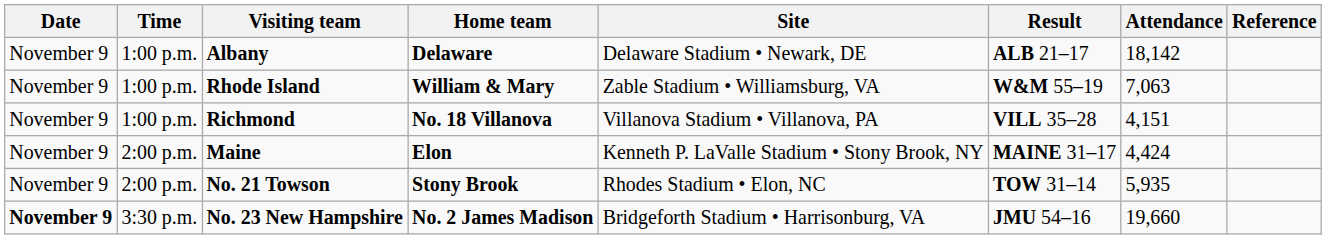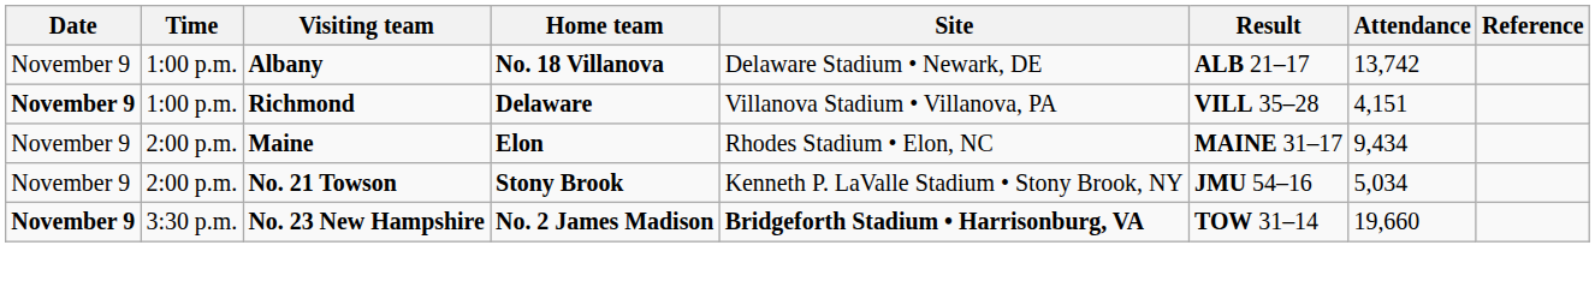Albany | Home team: Delaware -> No. 18 Villanova
Albany | Attendance: 18,142 -> 13,742
- row: November 9 | 1:00 p.m. | Rhode Island | William & Mary | Zable Stadium • Williamsburg, VA | W&M 55–19 | 7,063
Richmond | Date: normal -> bold
Richmond | Home team: No. 18 Villanova -> Delaware
Maine | Site: Kenneth P. LaValle Stadium • Stony Brook, NY -> Rhodes Stadium • Elon, NC
Maine | Attendance: 4,424 -> 9,434
No. 21 Towson | Site: Rhodes Stadium • Elon, NC -> Kenneth P. LaValle Stadium • Stony Brook, NY
No. 21 Towson | Result: TOW 31–14 -> JMU 54–16
No. 21 Towson | Attendance: 5,935 -> 5,034
No. 23 New Hampshire | Site: normal -> bold
No. 23 New Hampshire | Result: JMU 54–16 -> TOW 31–14
